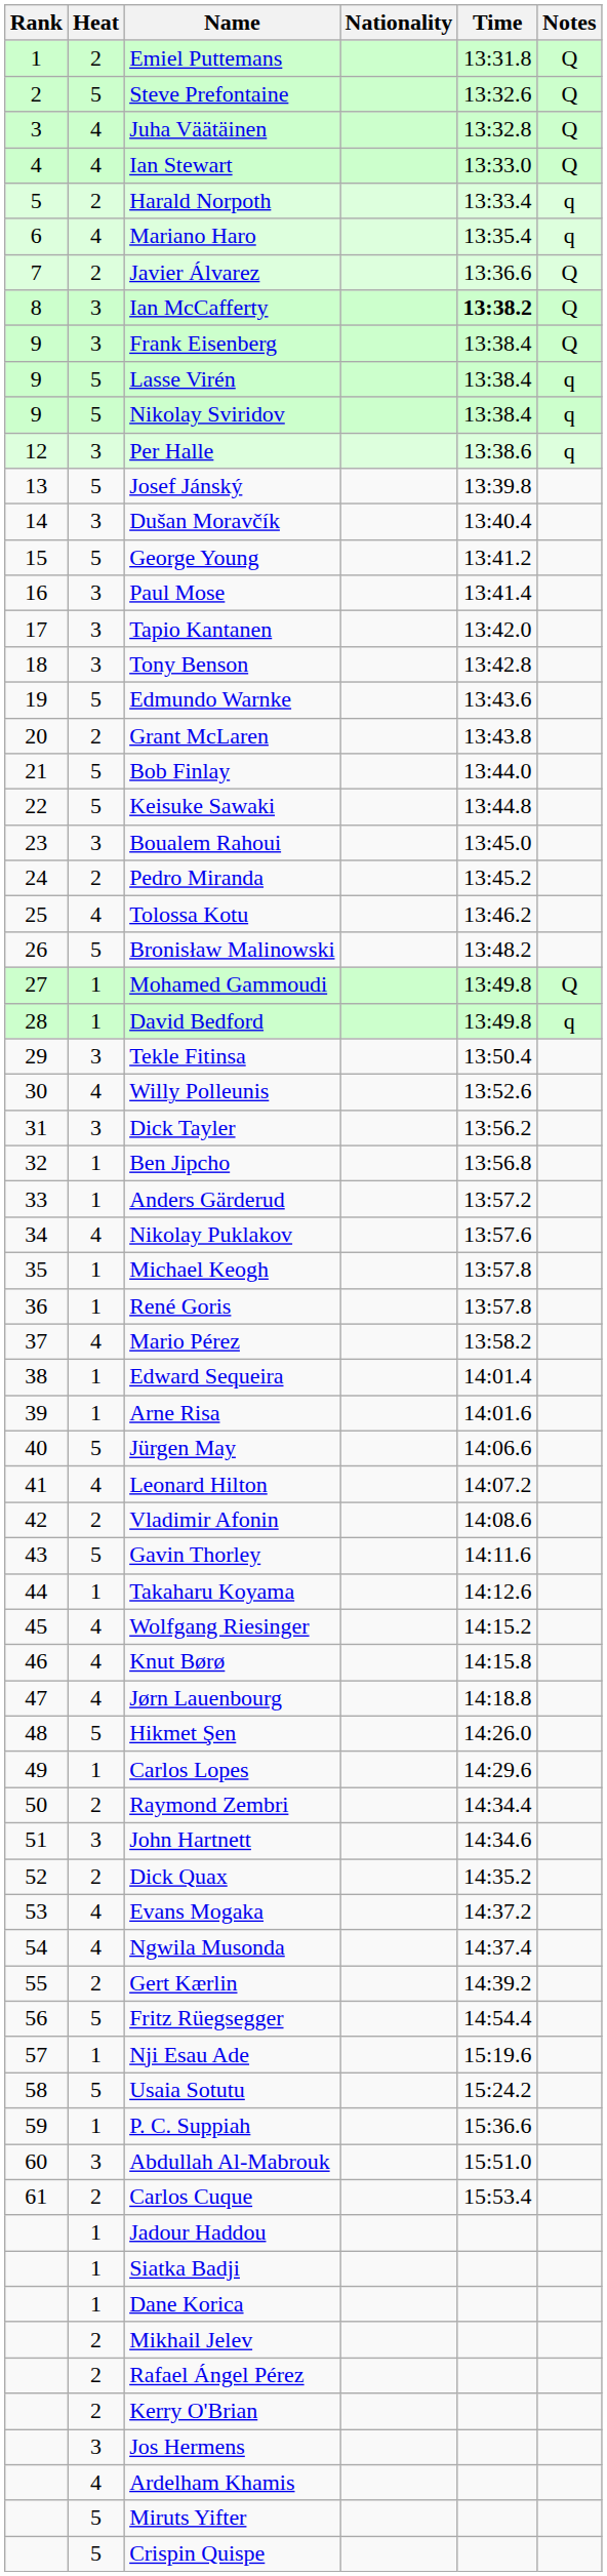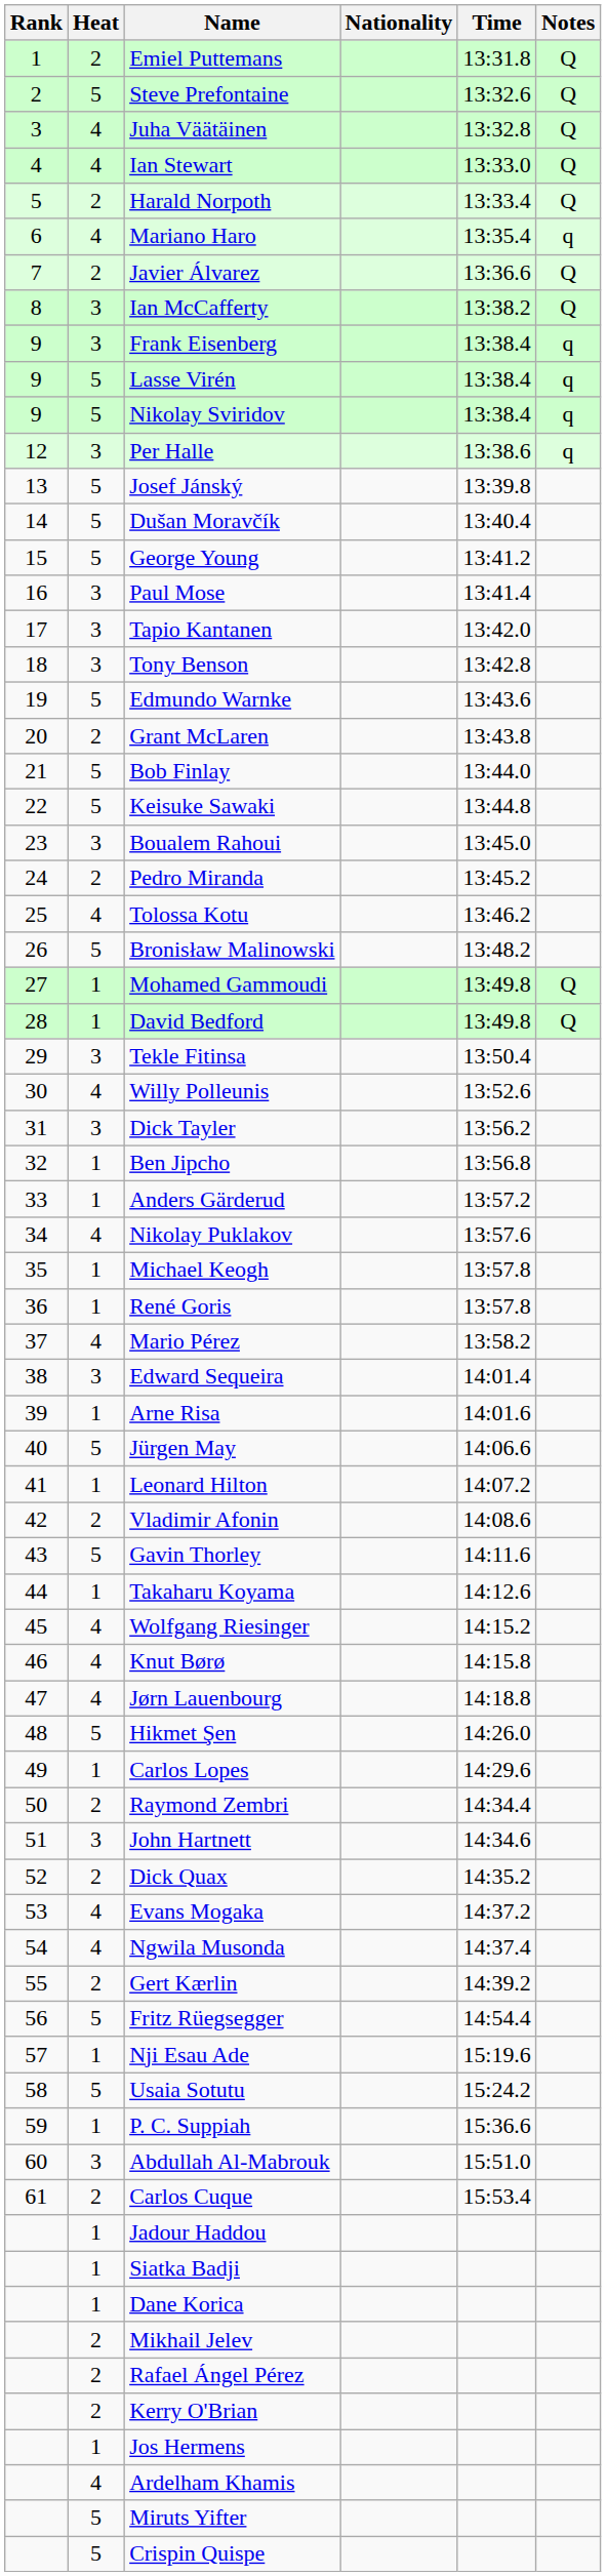Harald Norpoth | Notes: q -> Q
Ian McCafferty | Time: bold -> normal
Frank Eisenberg | Notes: Q -> q
Dušan Moravčík | Heat: 3 -> 5
David Bedford | Notes: q -> Q
Edward Sequeira | Heat: 1 -> 3
Leonard Hilton | Heat: 4 -> 1
Jos Hermens | Heat: 3 -> 1
